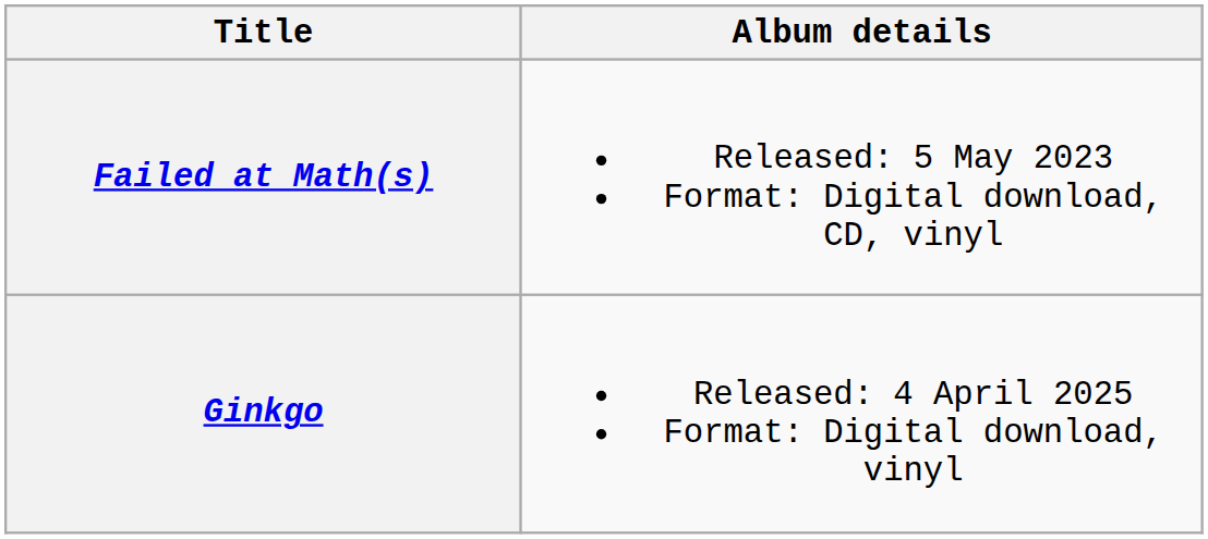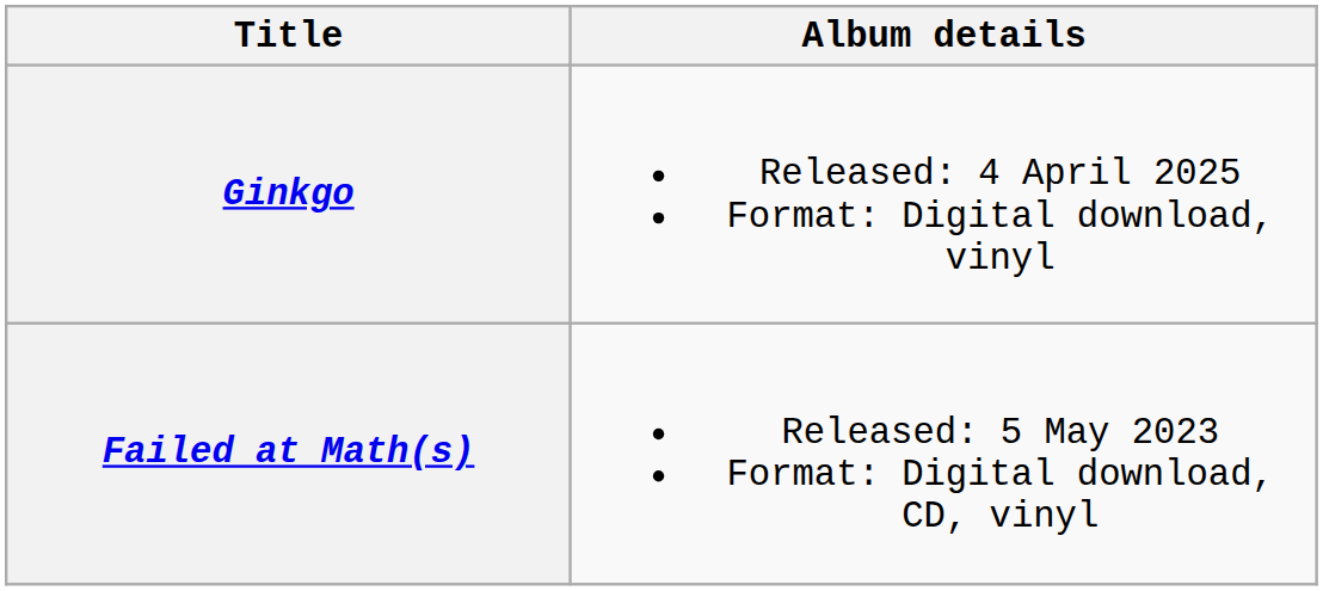rows swapped: Failed at Math(s) <-> Ginkgo
